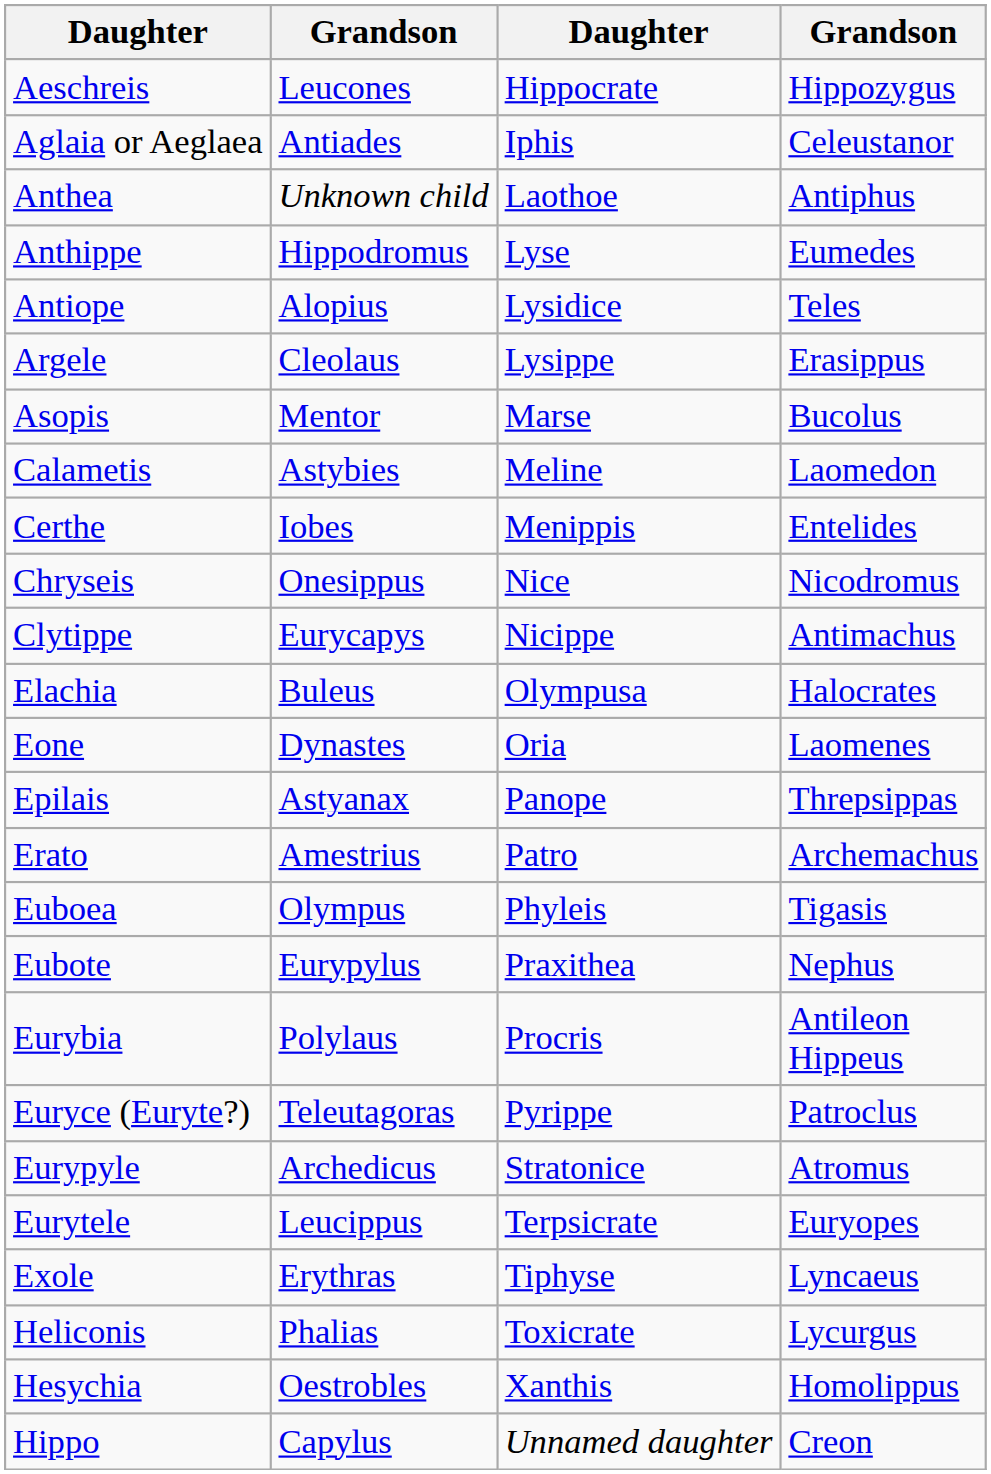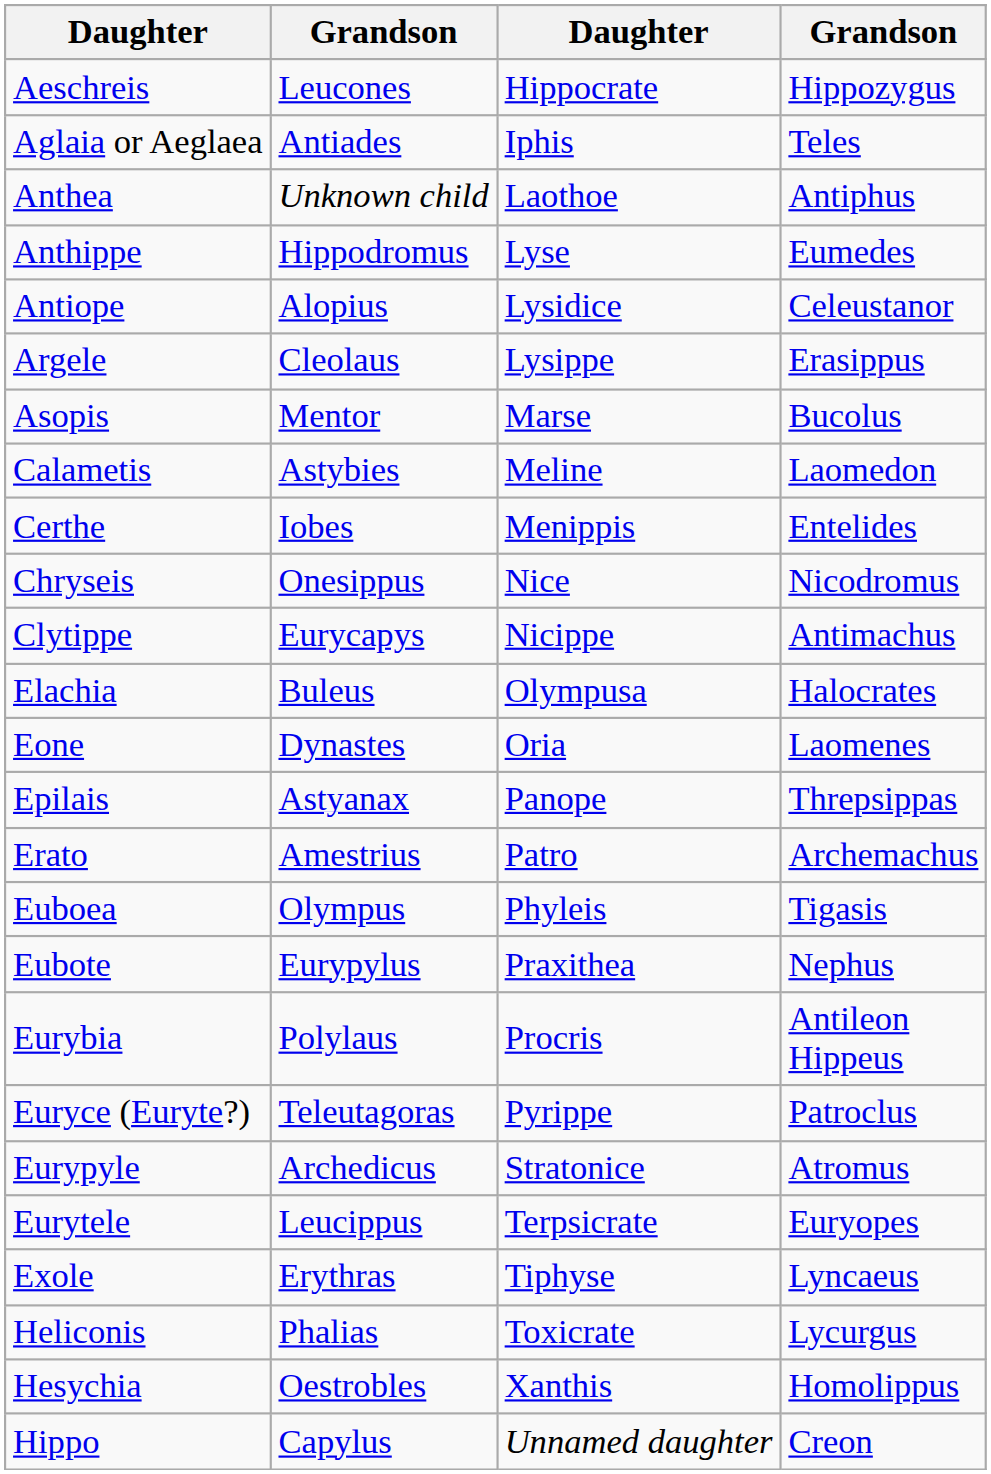Aglaia or Aeglaea | column 4: Celeustanor -> Teles
Antiope | column 4: Teles -> Celeustanor
